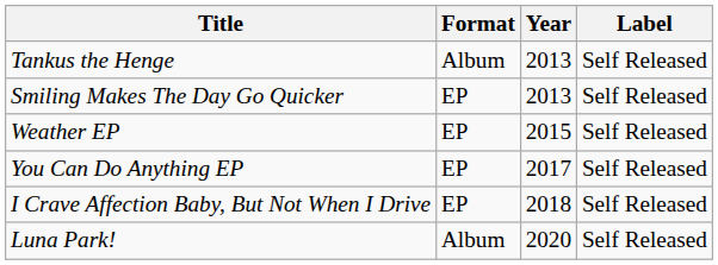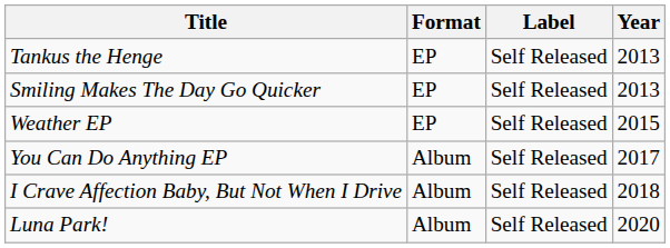columns swapped: Year <-> Label
Tankus the Henge | Format: Album -> EP
You Can Do Anything EP | Format: EP -> Album
I Crave Affection Baby, But Not When I Drive | Format: EP -> Album
